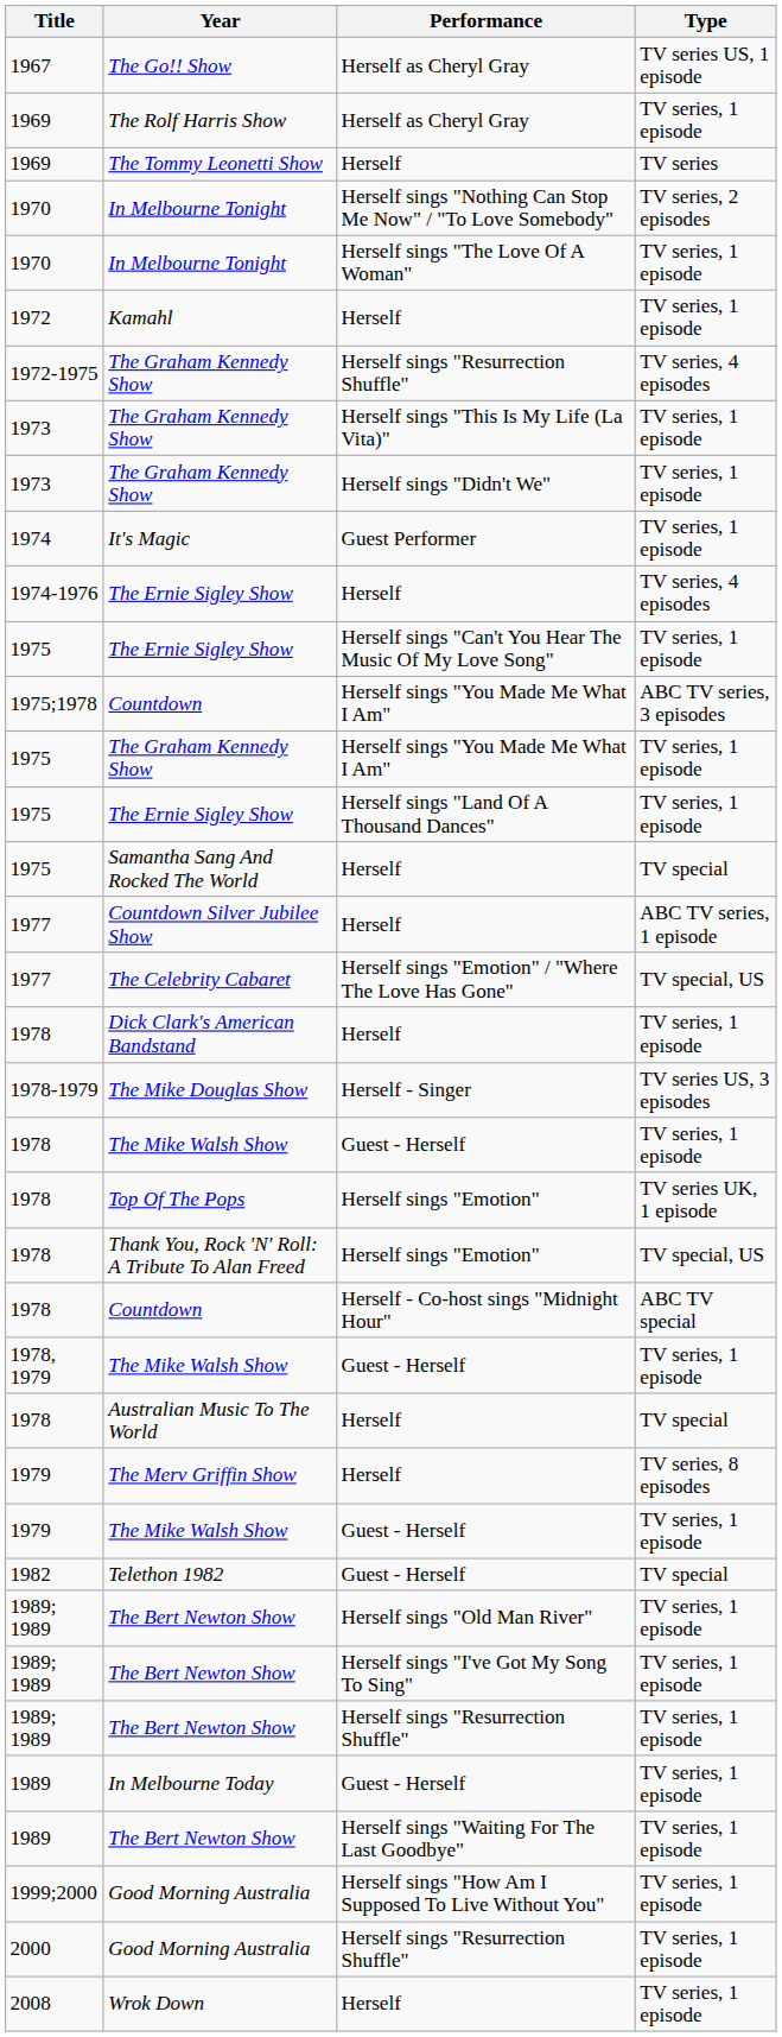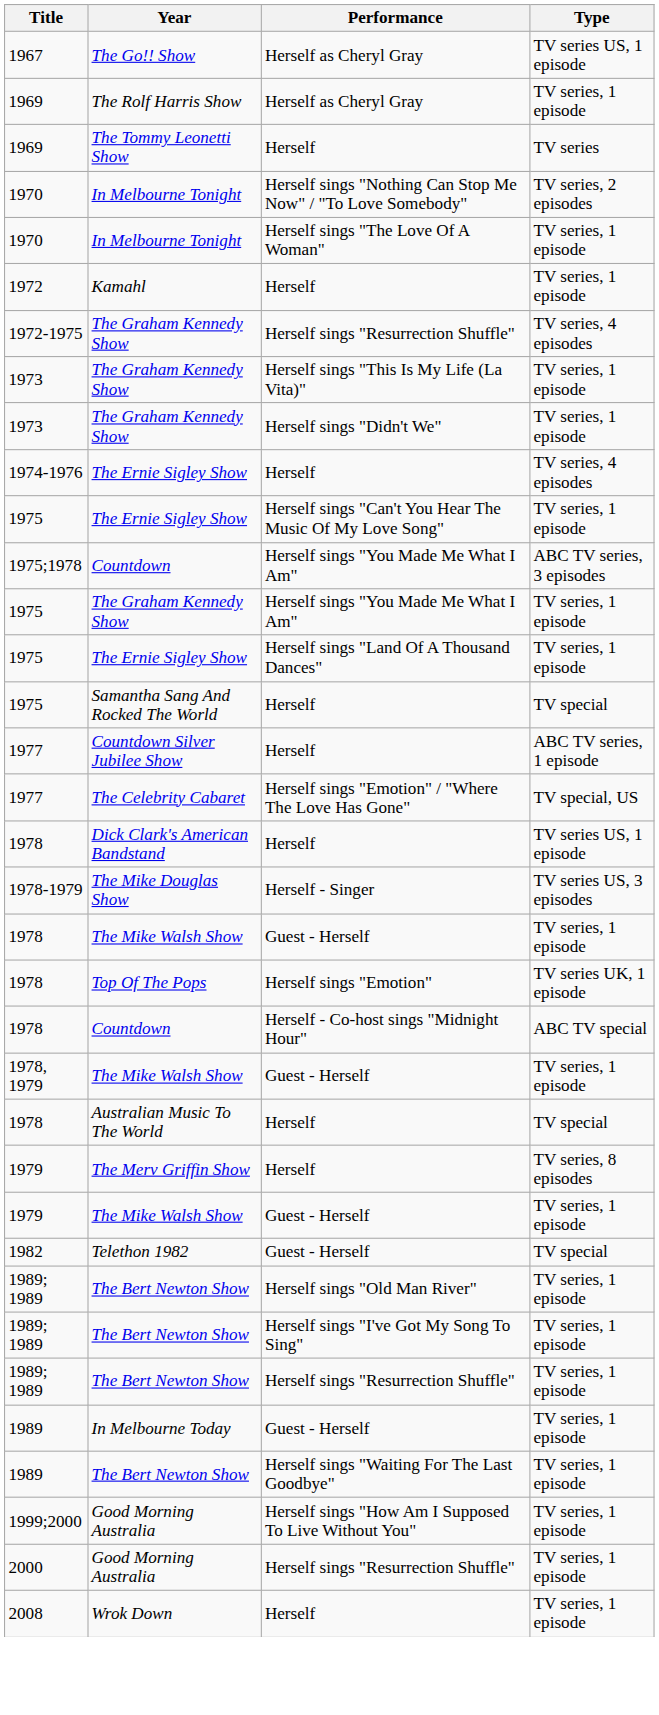- row: 1974 | It's Magic | Guest Performer | TV series, 1 episode
Dick Clark's American Bandstand | Type: TV series, 1 episode -> TV series US, 1 episode
- row: 1978 | Thank You, Rock 'N' Roll: A Tribute To Alan Freed | Herself sings "Emotion" | TV special, US
